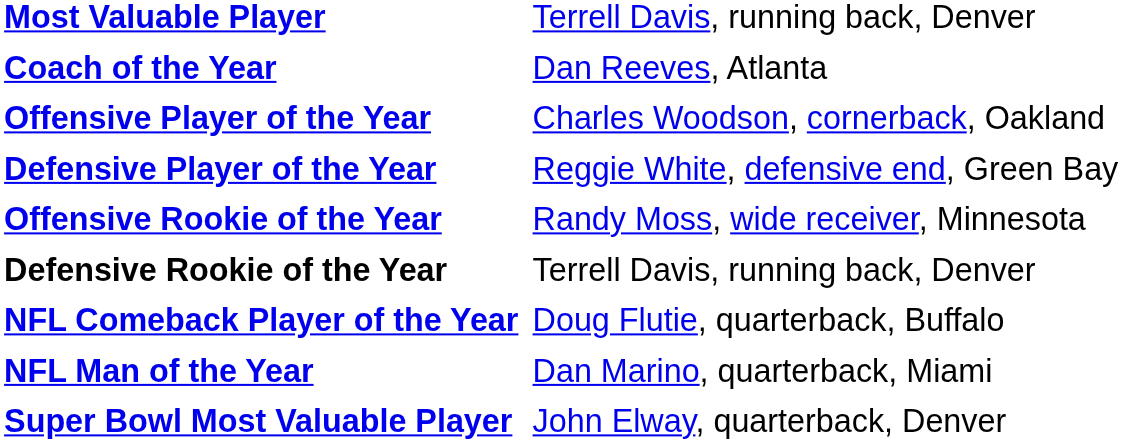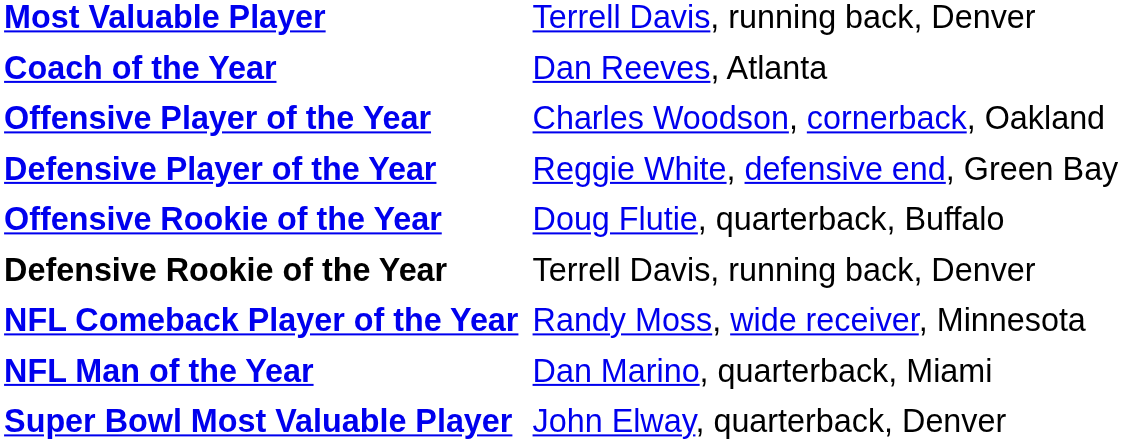Offensive Rookie of the Year | column 2: Randy Moss, wide receiver, Minnesota -> Doug Flutie, quarterback, Buffalo
NFL Comeback Player of the Year | column 2: Doug Flutie, quarterback, Buffalo -> Randy Moss, wide receiver, Minnesota
